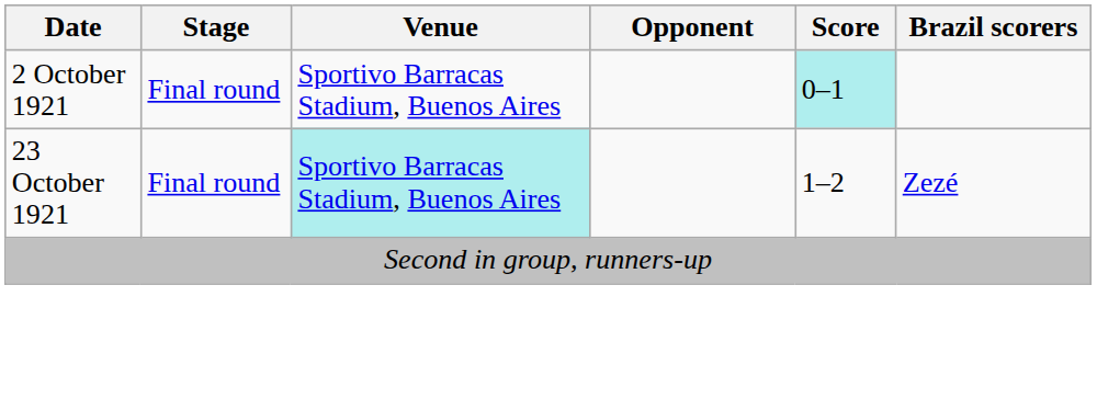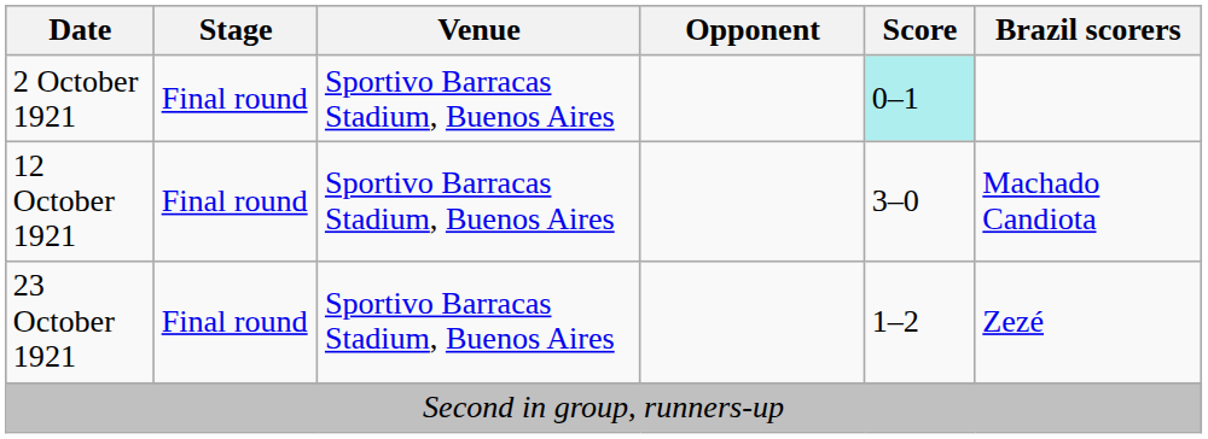+ row: 12 October 1921 | Final round | Sportivo Barracas Stadium, Buenos Aires | 3–0 | Machado Candiota
23 October 1921 | Venue: paleturquoise background -> no background
